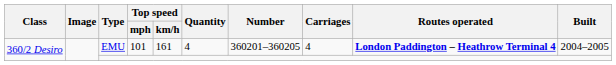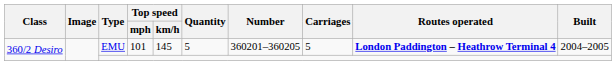EMU | Top speed / km/h: 161 -> 145
EMU | Quantity: 4 -> 5
EMU | Carriages: 4 -> 5
